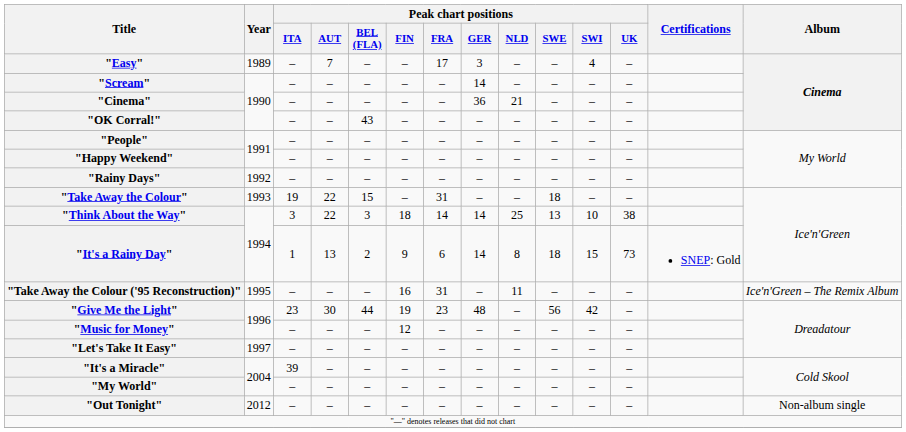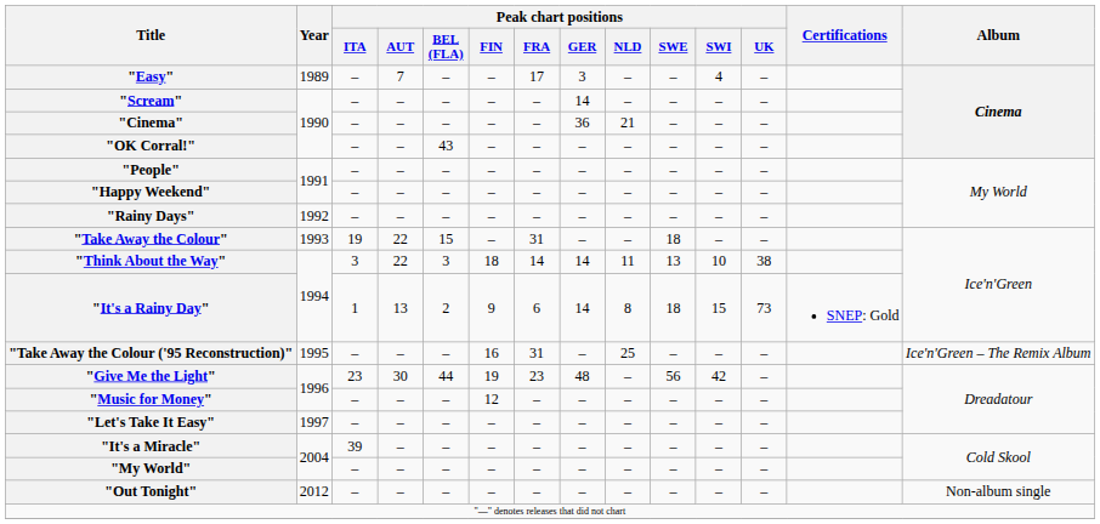"Think About the Way" | Peak chart positions / NLD: 25 -> 11
"Take Away the Colour ('95 Reconstruction)" | Peak chart positions / NLD: 11 -> 25
